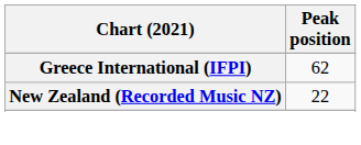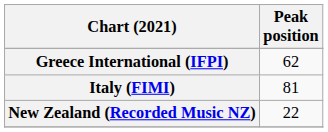+ row: Italy (FIMI) | 81
